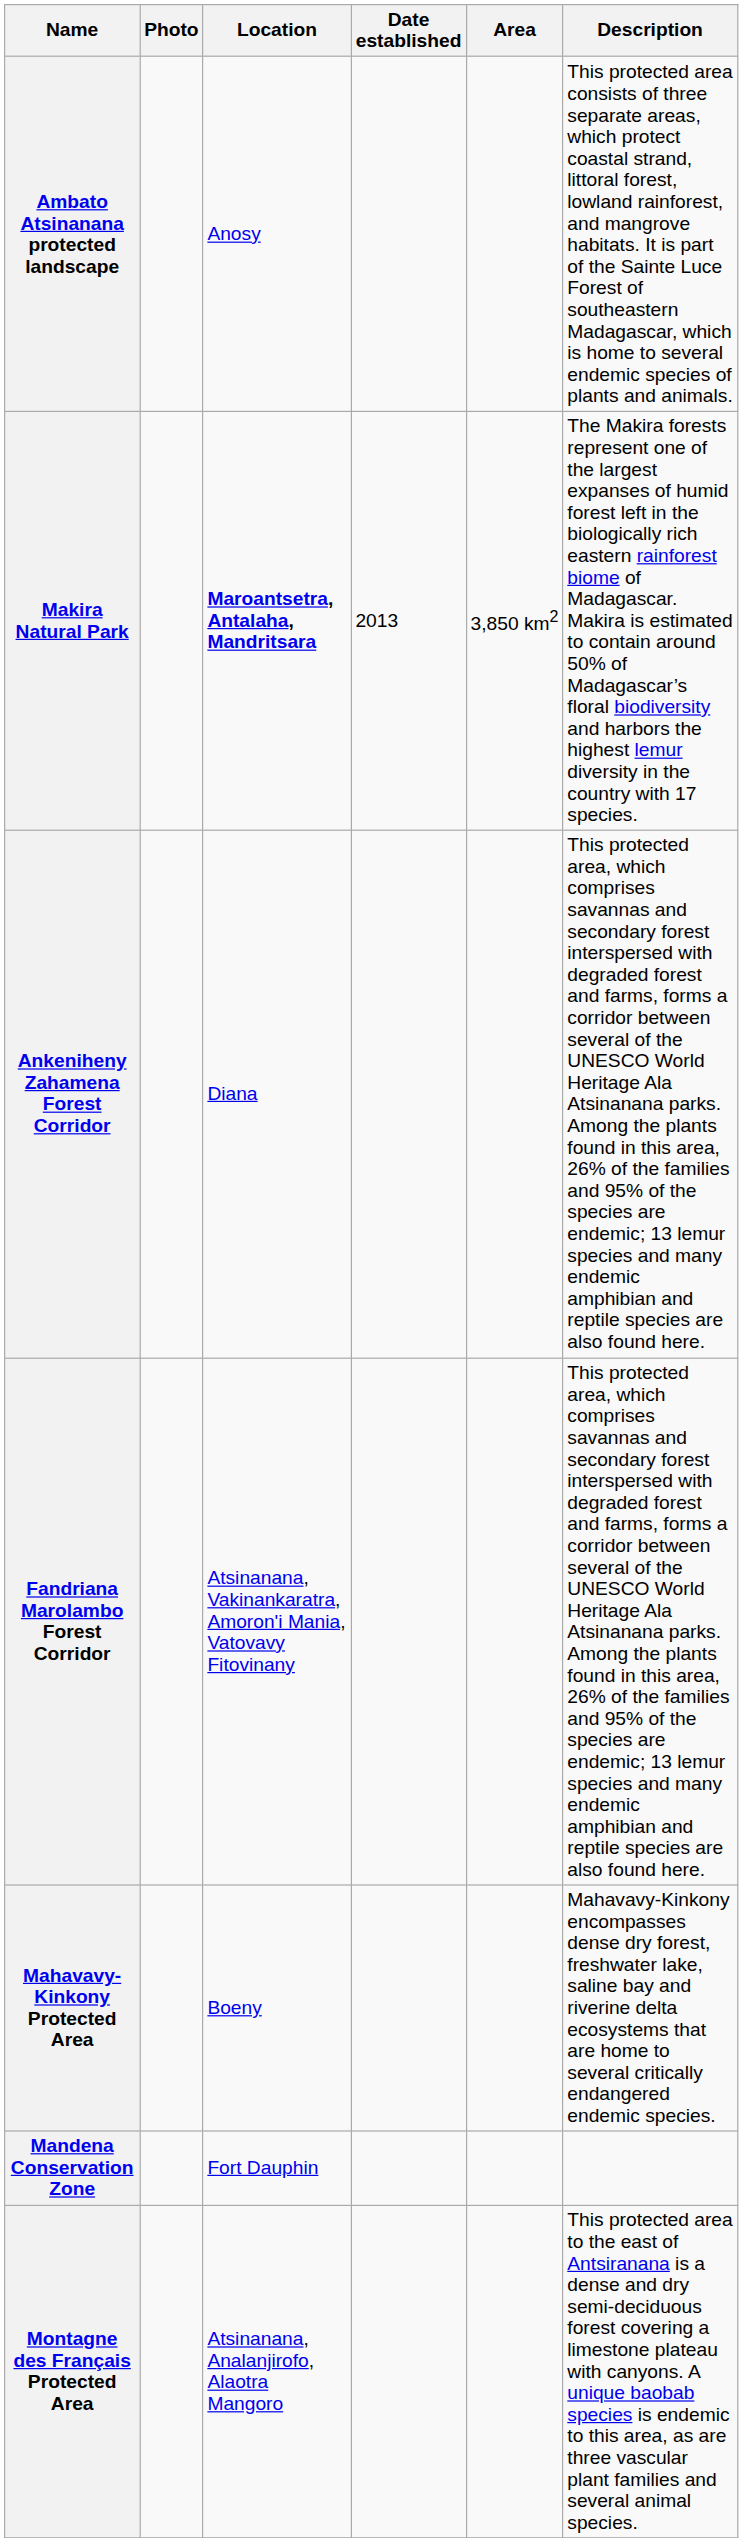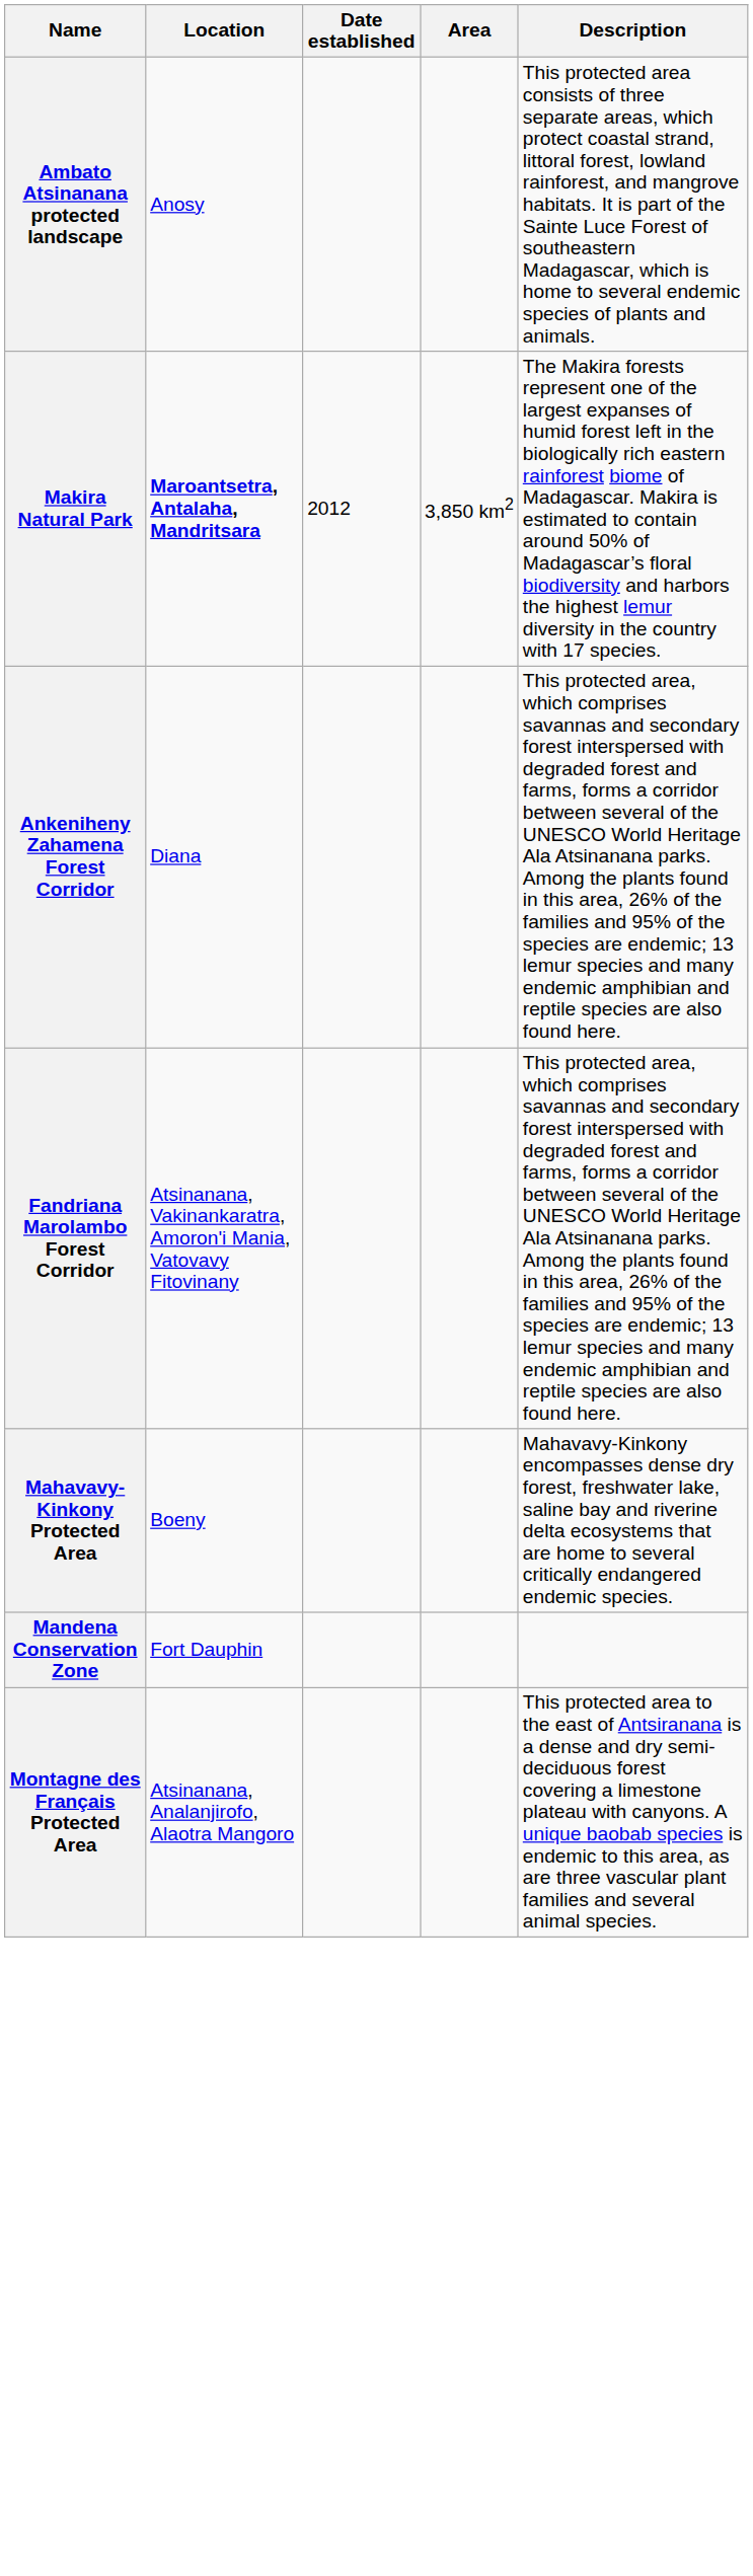- column: Photo
Makira Natural Park | Date established: 2013 -> 2012
